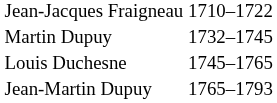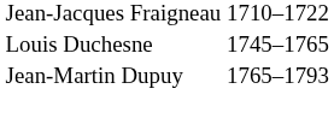- row: Martin Dupuy | 1732–1745
